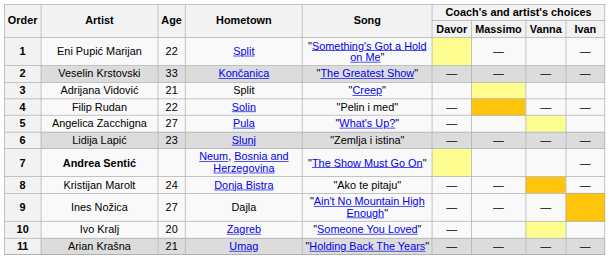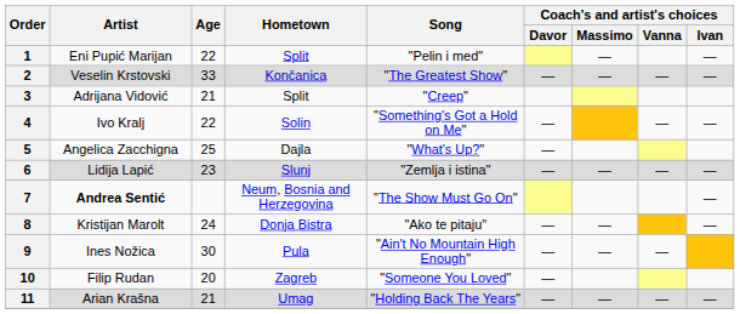1 | Song: "Something's Got a Hold on Me" -> "Pelin i med"
4 | Artist: Filip Rudan -> Ivo Kralj
4 | Song: "Pelin i med" -> "Something's Got a Hold on Me"
5 | Age: 27 -> 25
5 | Hometown: Pula -> Dajla
9 | Age: 27 -> 30
9 | Hometown: Dajla -> Pula
10 | Artist: Ivo Kralj -> Filip Rudan
